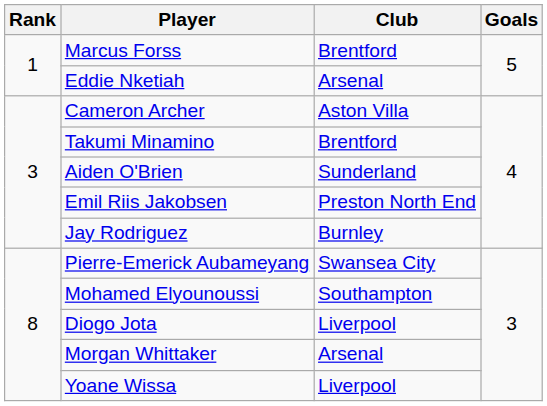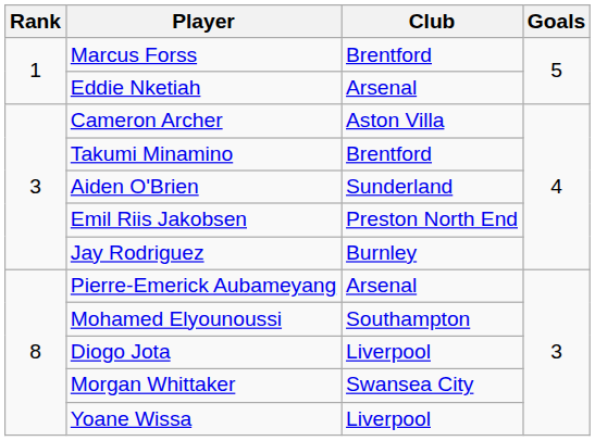Pierre-Emerick Aubameyang | Club: Swansea City -> Arsenal
Morgan Whittaker | Club: Arsenal -> Swansea City
